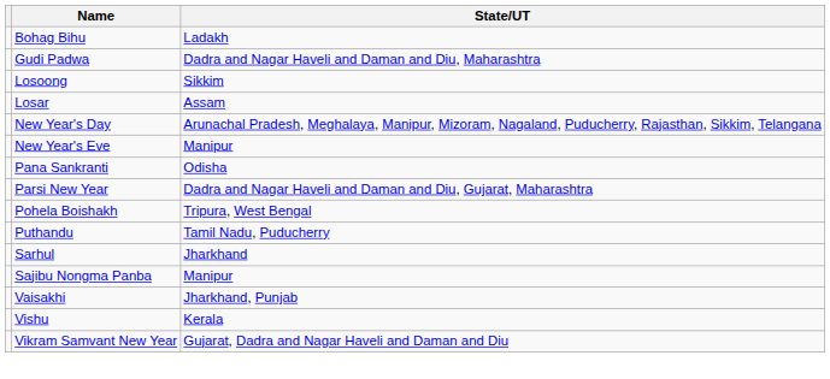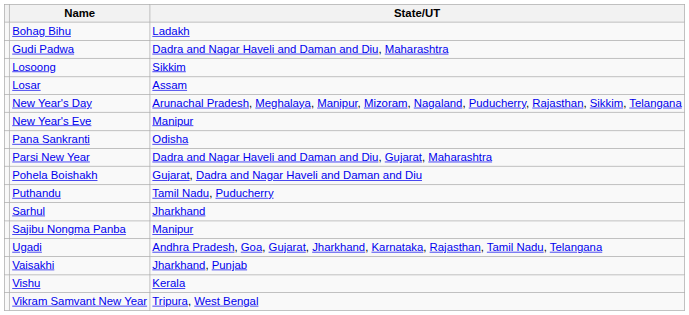Pohela Boishakh | State/UT: Tripura, West Bengal -> Gujarat, Dadra and Nagar Haveli and Daman and Diu
+ row: Ugadi | Andhra Pradesh, Goa, Gujarat, Jharkhand, Karnataka, Rajasthan, Tamil Nadu, Telangana
Vikram Samvant New Year | State/UT: Gujarat, Dadra and Nagar Haveli and Daman and Diu -> Tripura, West Bengal
